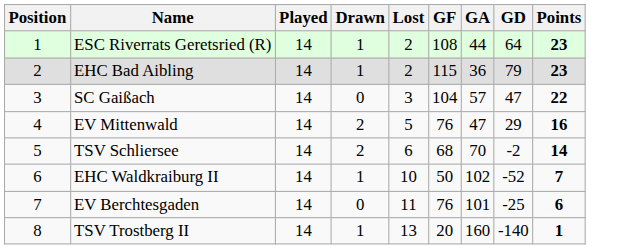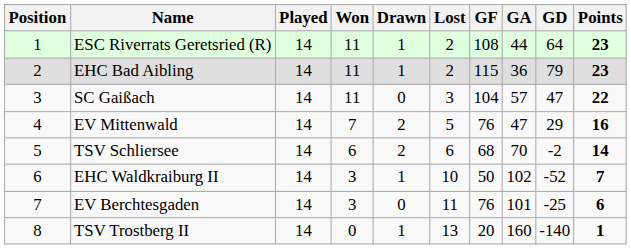+ column: Won | 11 | 11 | 11 | 7 | 6 | 3 | 3 | 0
